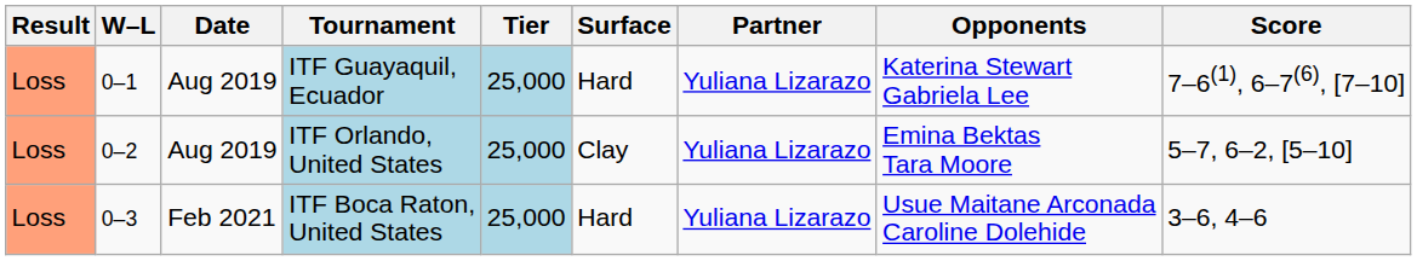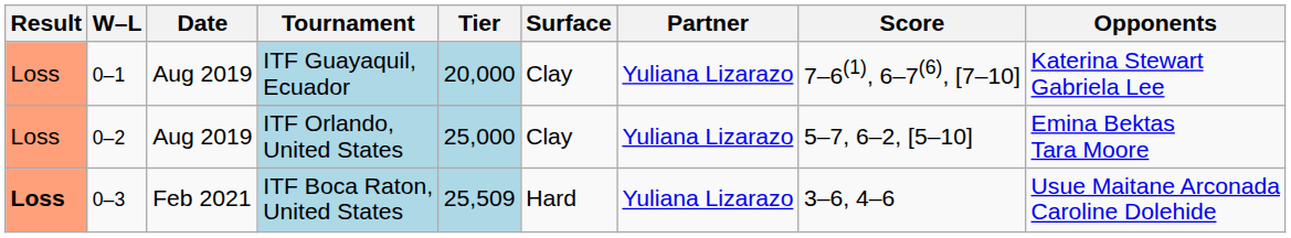columns swapped: Opponents <-> Score
ITF Guayaquil, Ecuador | Tier: 25,000 -> 20,000
ITF Guayaquil, Ecuador | Surface: Hard -> Clay
ITF Boca Raton, United States | Result: normal -> bold
ITF Boca Raton, United States | Tier: 25,000 -> 25,509
